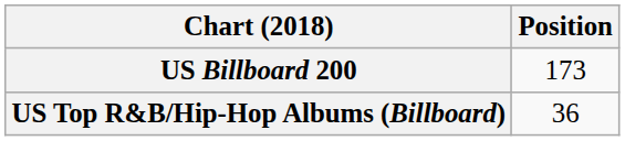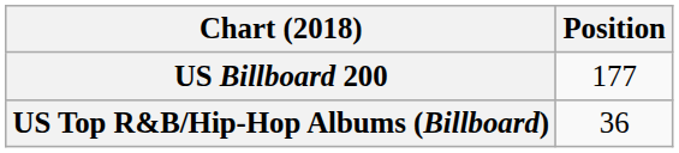US Billboard 200 | Position: 173 -> 177
